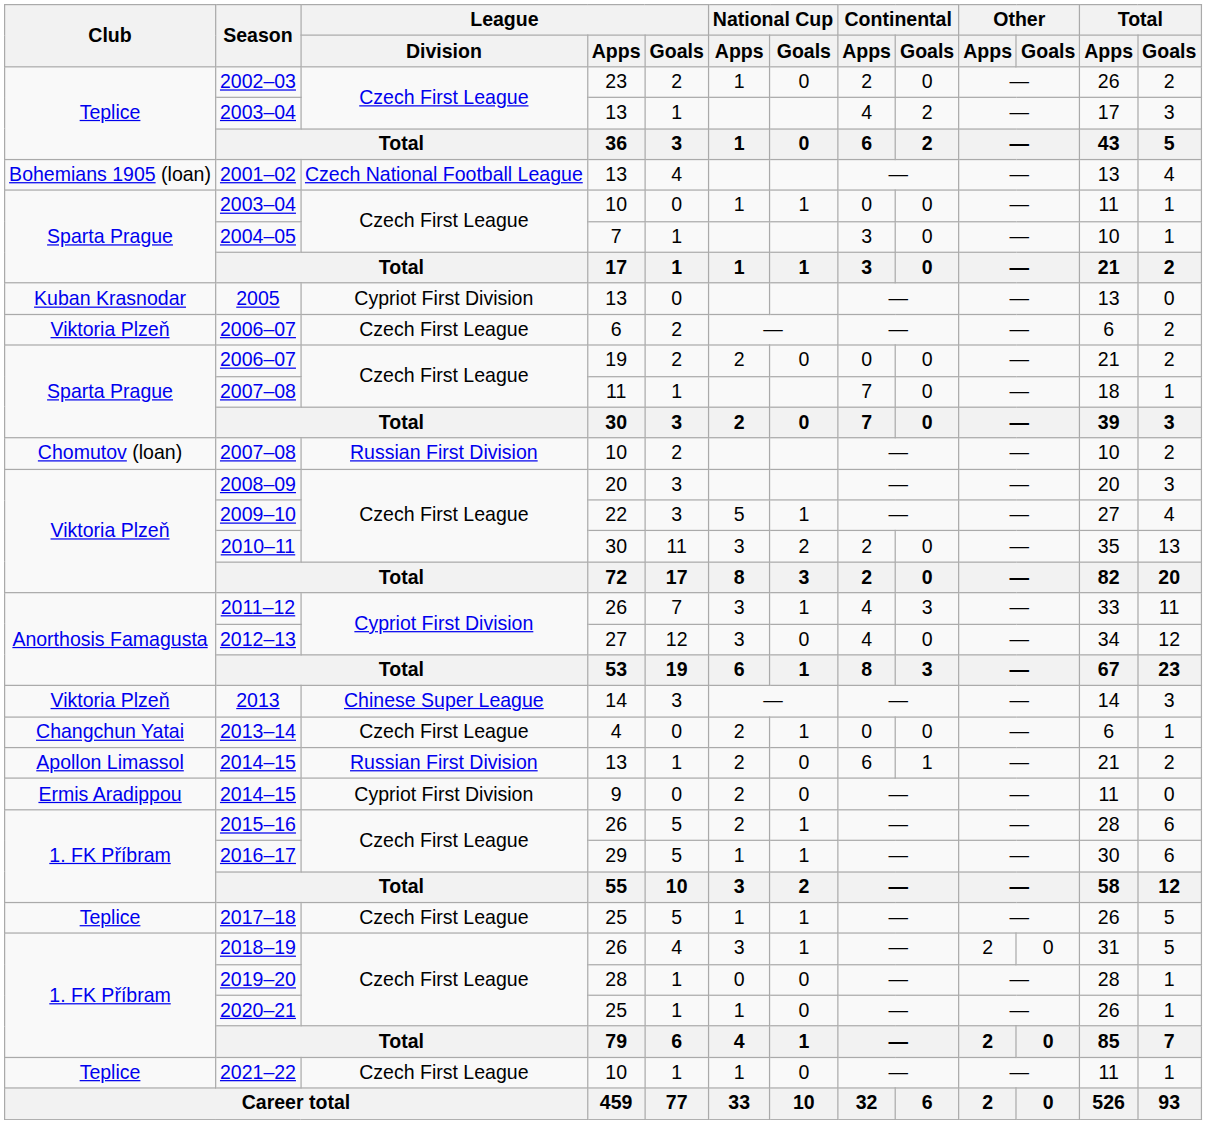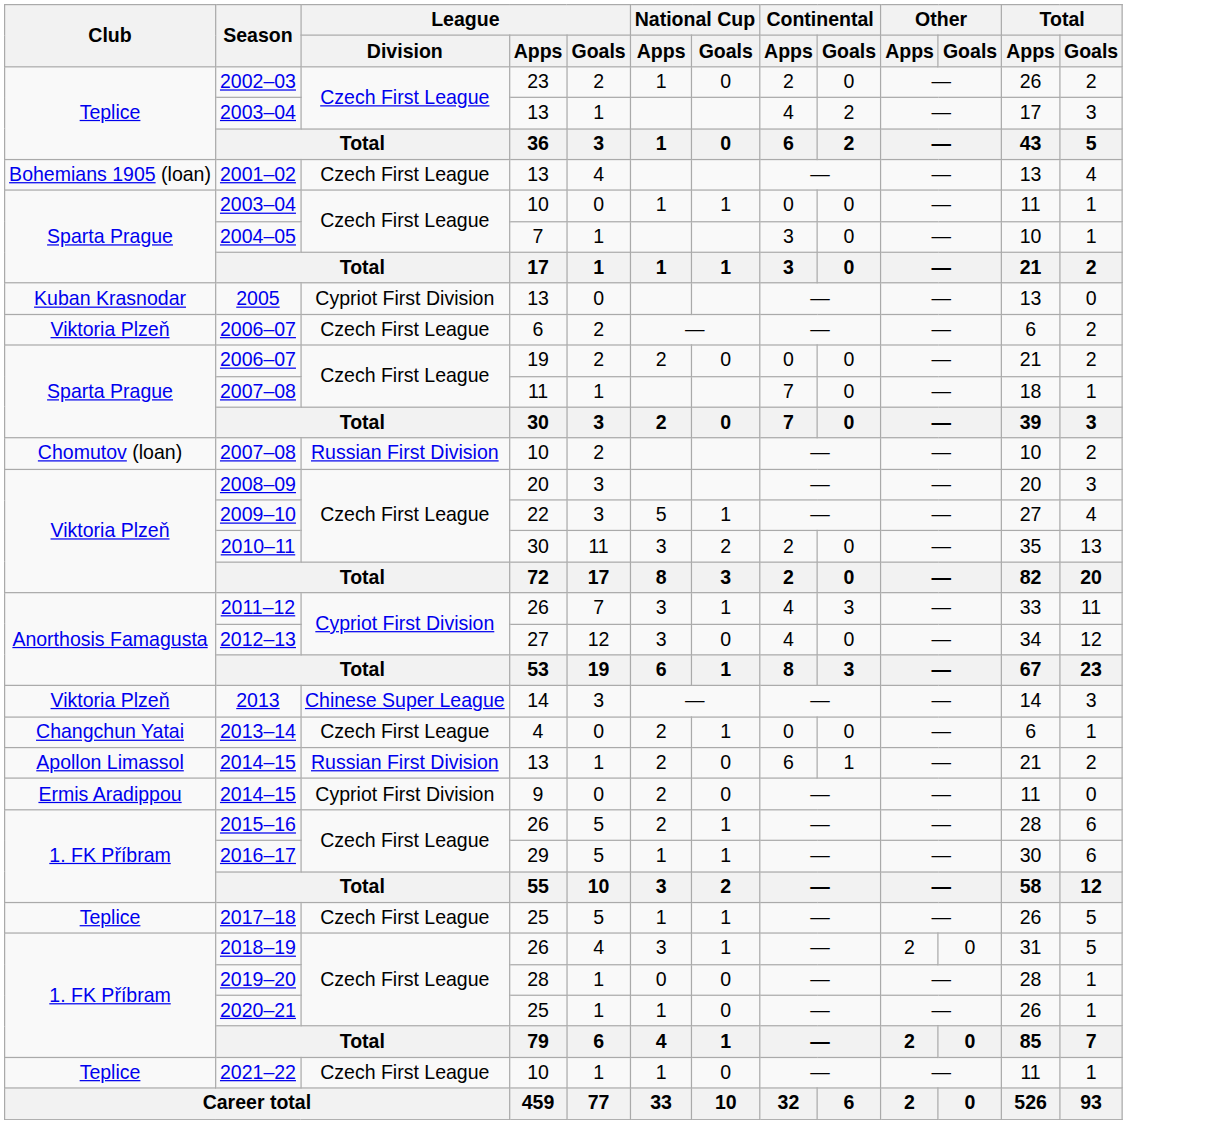2001–02 | League / Division: Czech National Football League -> Czech First League
